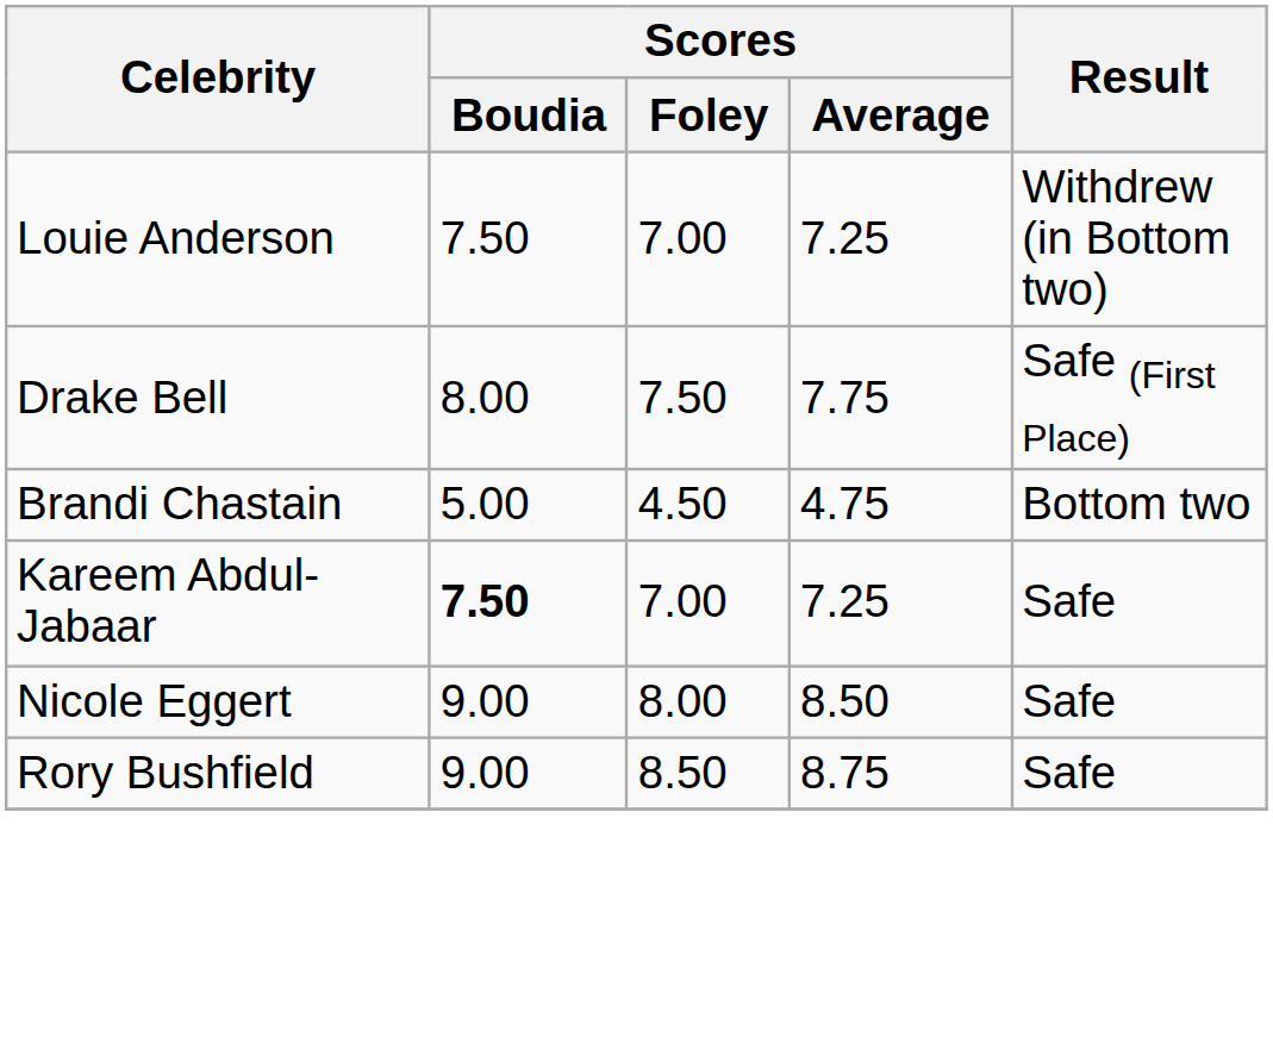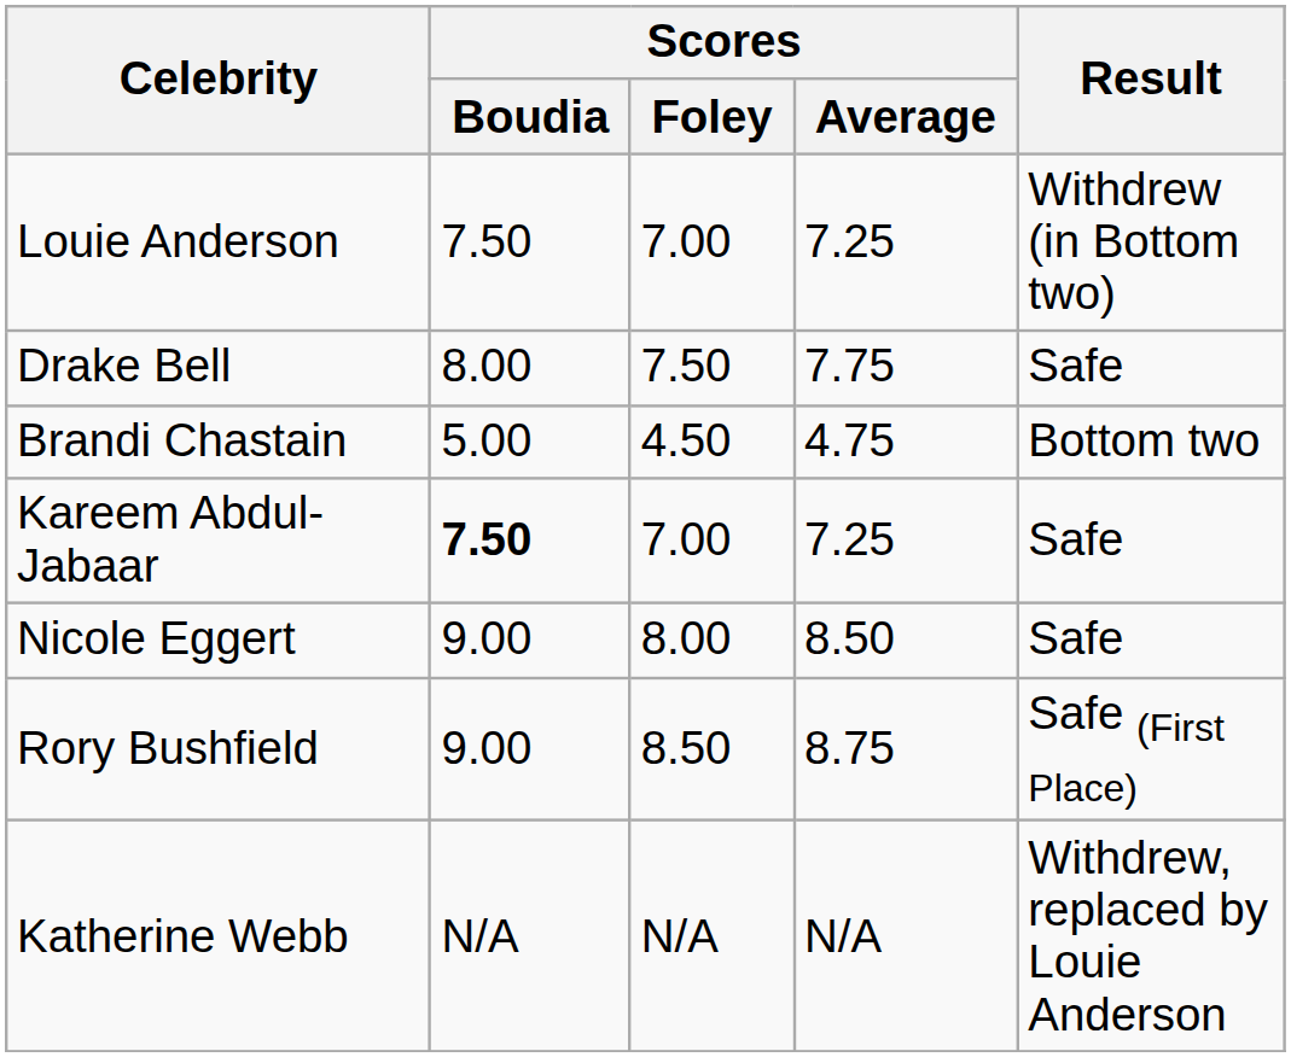Drake Bell | Result: Safe (First Place) -> Safe
Rory Bushfield | Result: Safe -> Safe (First Place)
+ row: Katherine Webb | N/A | N/A | N/A | Withdrew, replaced by Louie Anderson
